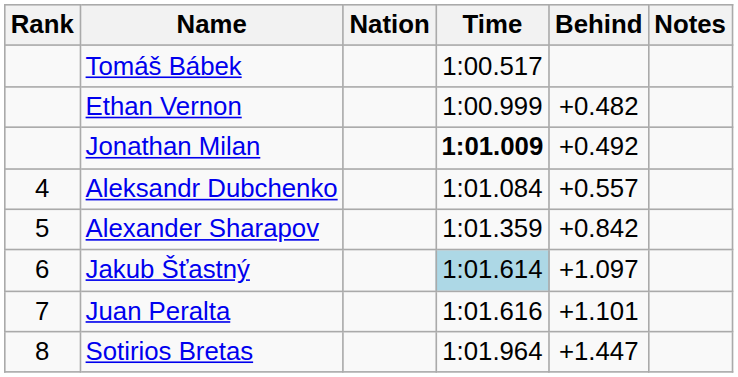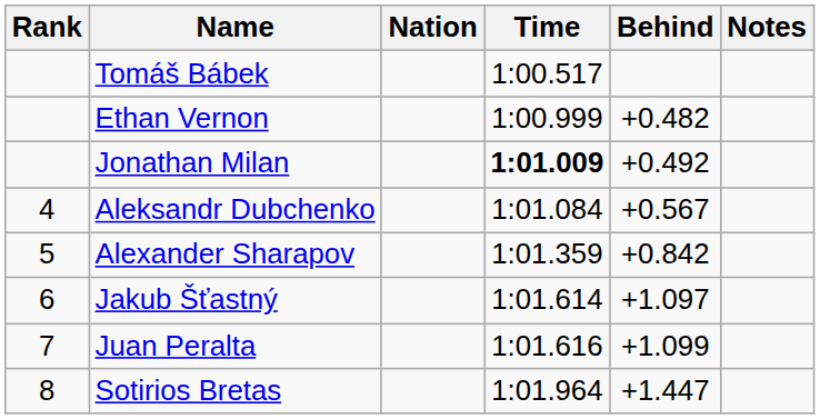Aleksandr Dubchenko | Behind: +0.557 -> +0.567
Jakub Šťastný | Time: lightblue background -> no background
Juan Peralta | Behind: +1.101 -> +1.099
